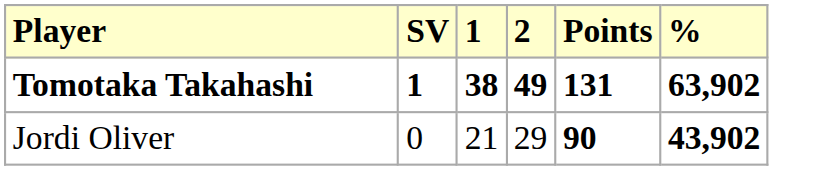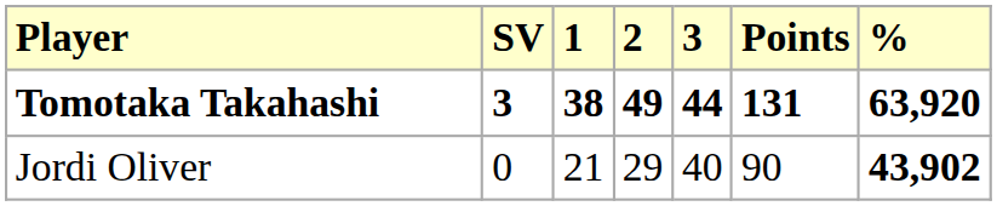+ column: 3 | 44 | 40
Tomotaka Takahashi | SV: 1 -> 3
Tomotaka Takahashi | %: 63,902 -> 63,920
Jordi Oliver | Points: bold -> normal
